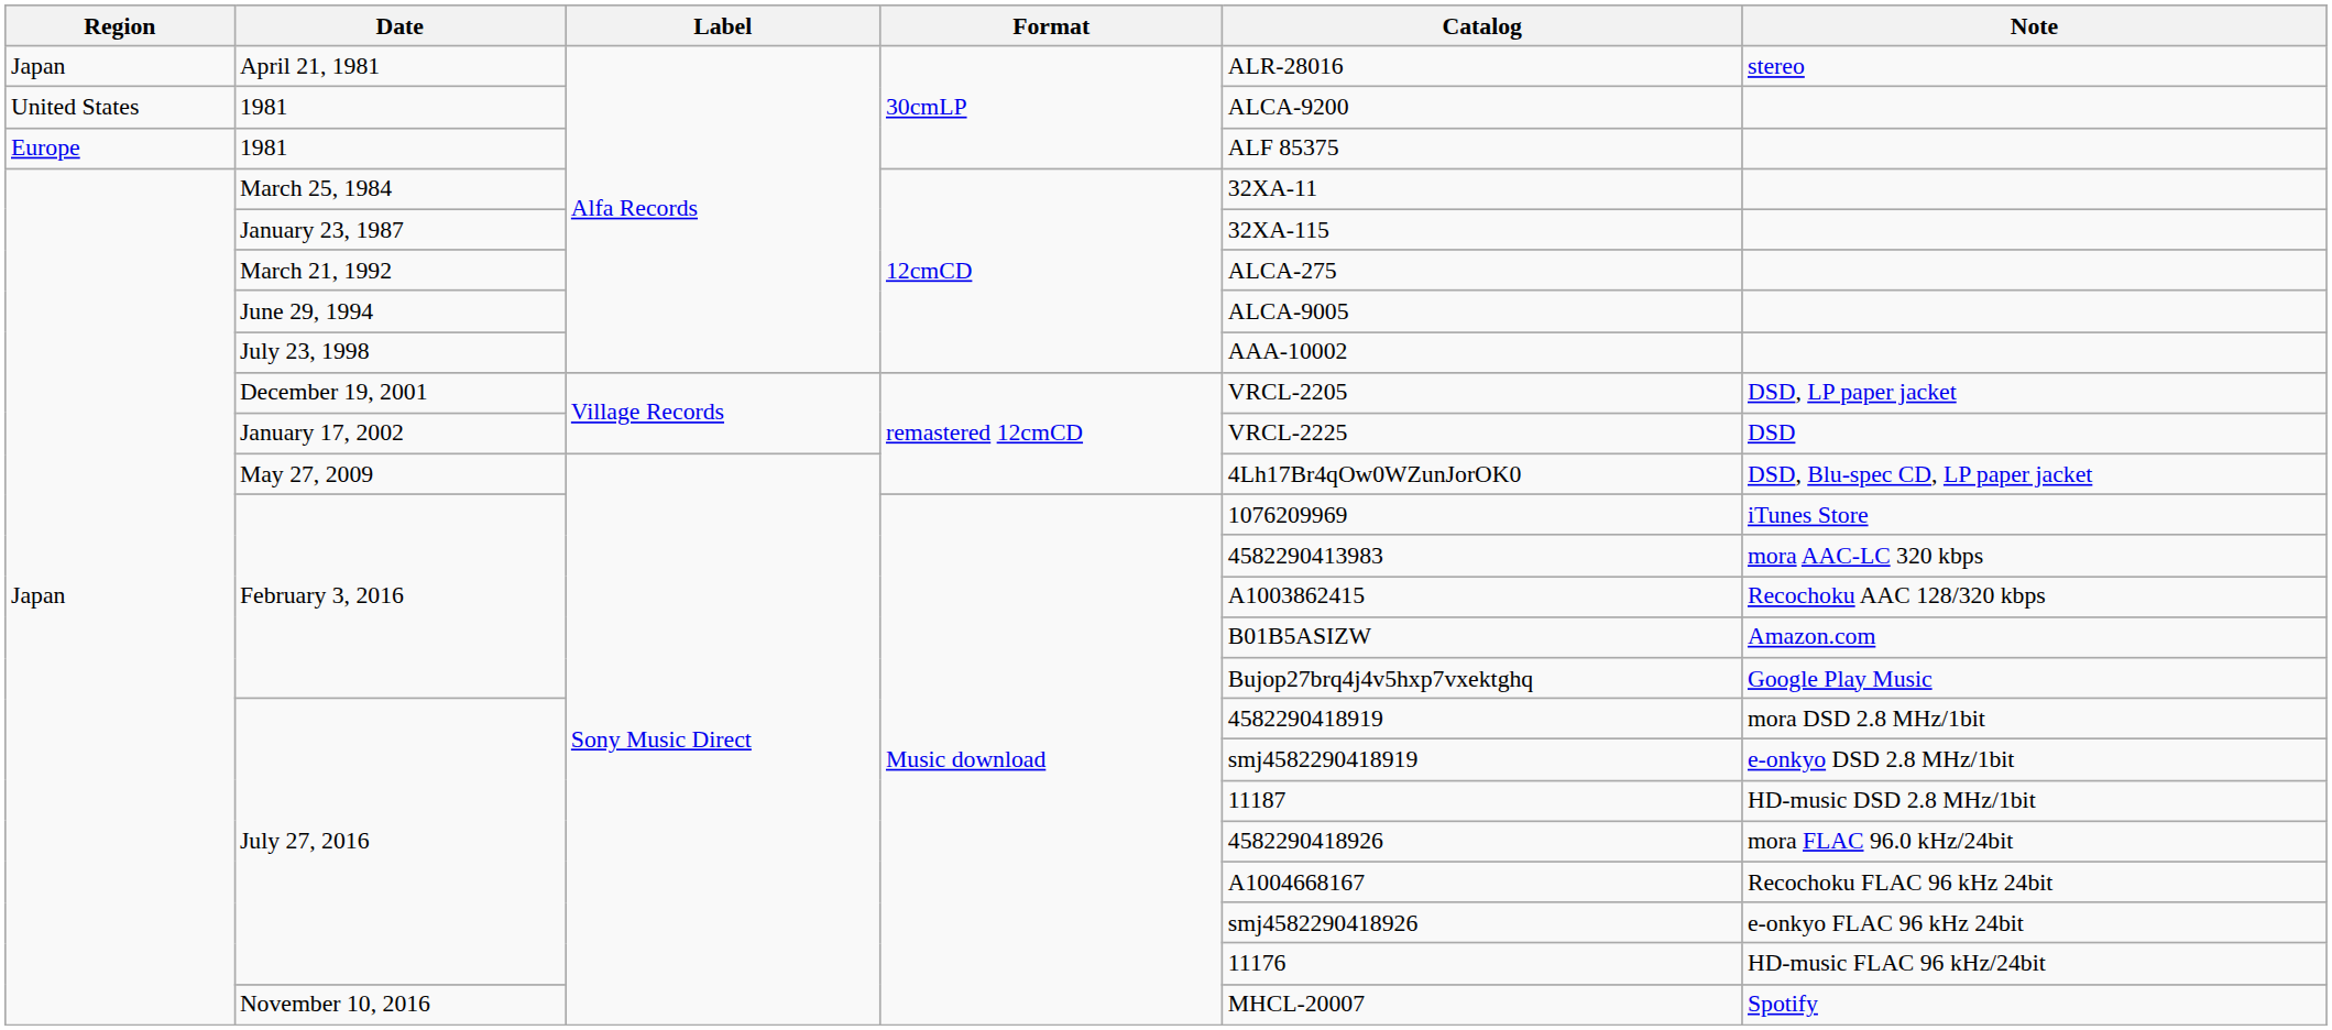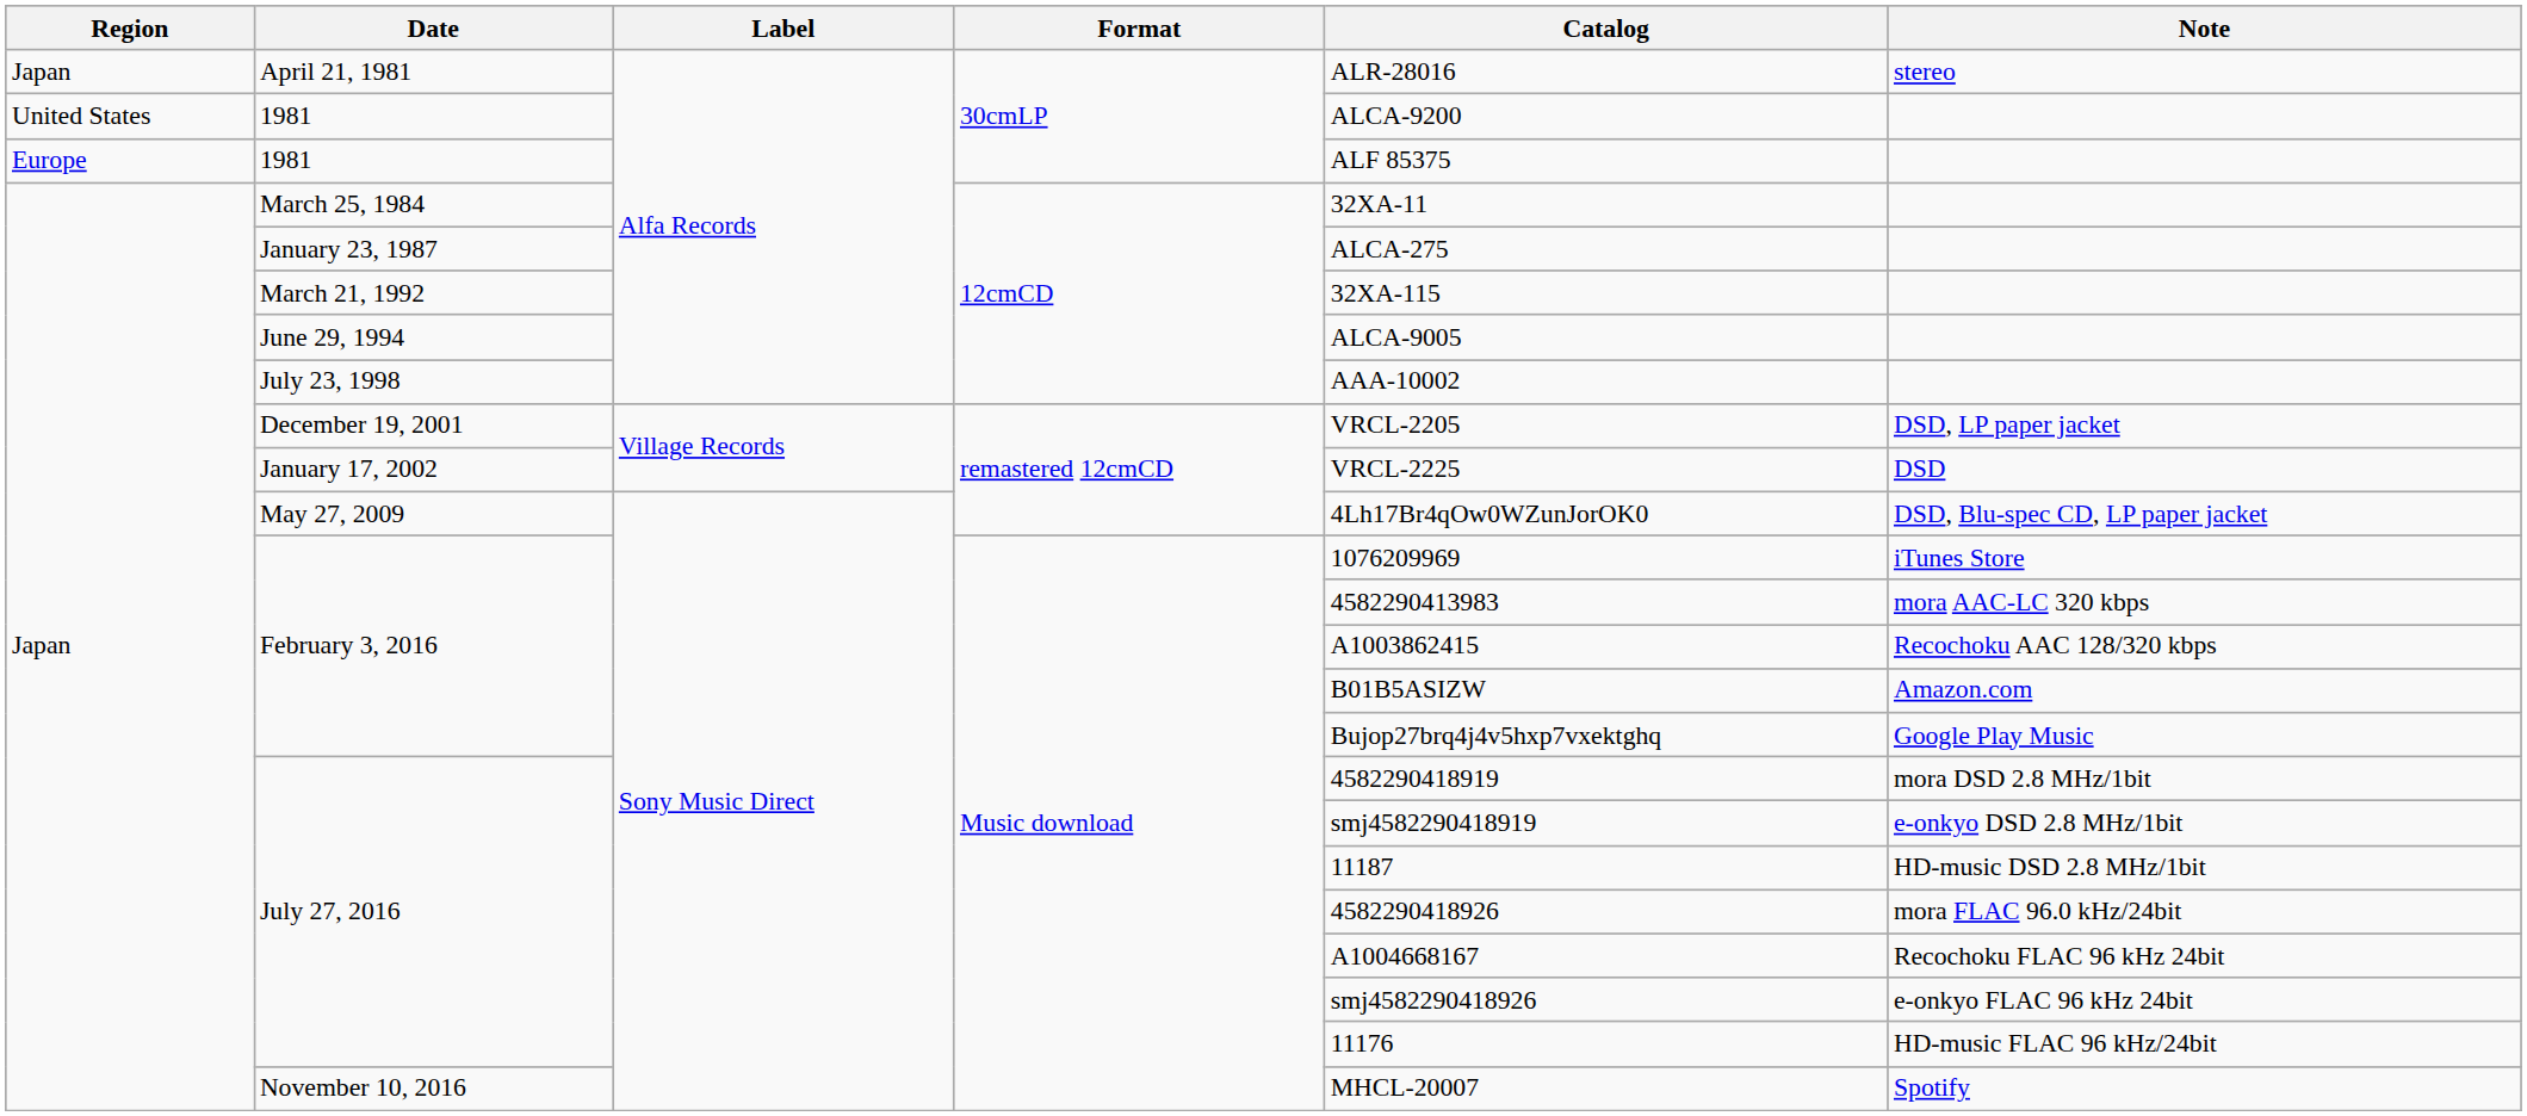January 23, 1987 | Catalog: 32XA-115 -> ALCA-275
March 21, 1992 | Catalog: ALCA-275 -> 32XA-115
